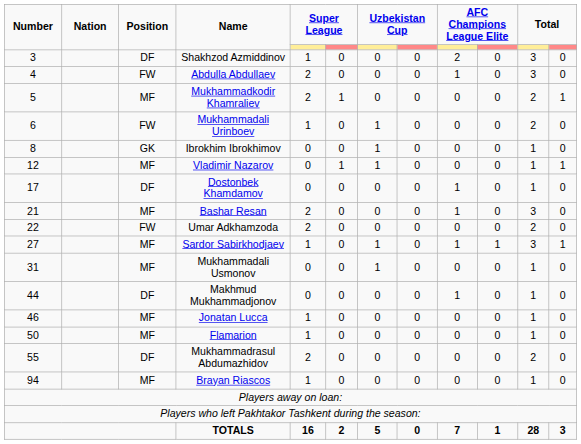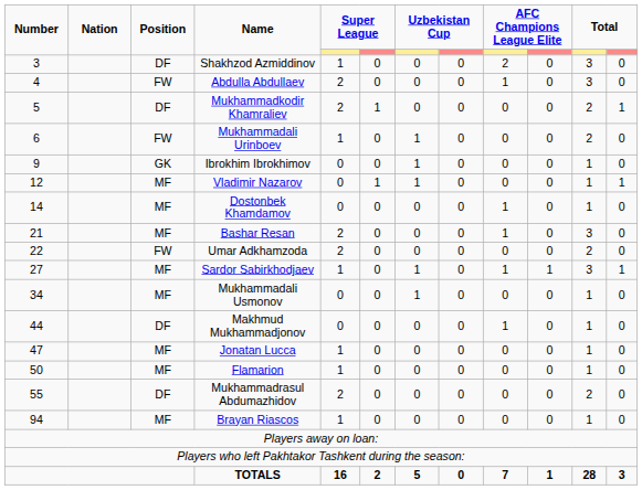Mukhammadkodir Khamraliev | Position: MF -> DF
Ibrokhim Ibrokhimov | Number: 8 -> 9
Dostonbek Khamdamov | Number: 17 -> 14
Dostonbek Khamdamov | Position: DF -> MF
Mukhammadali Usmonov | Number: 31 -> 34
Jonatan Lucca | Number: 46 -> 47
